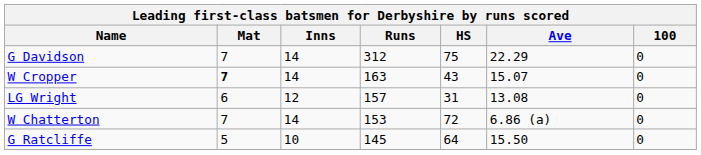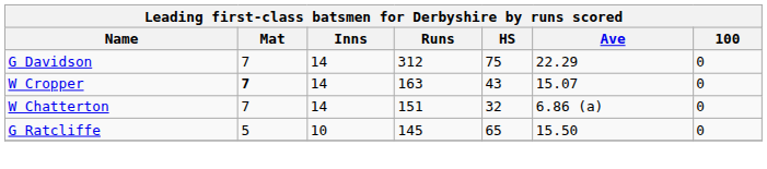- row: LG Wright | 6 | 12 | 157 | 31 | 13.08 | 0
W Chatterton | Runs: 153 -> 151
W Chatterton | HS: 72 -> 32
G Ratcliffe | HS: 64 -> 65
